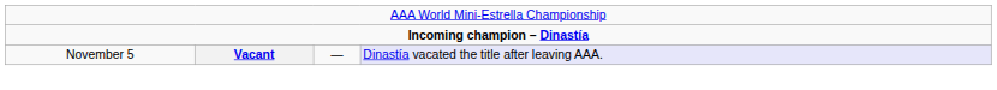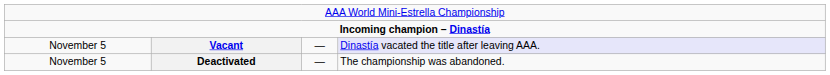+ row: November 5 | Deactivated | — | The championship was abandoned.
